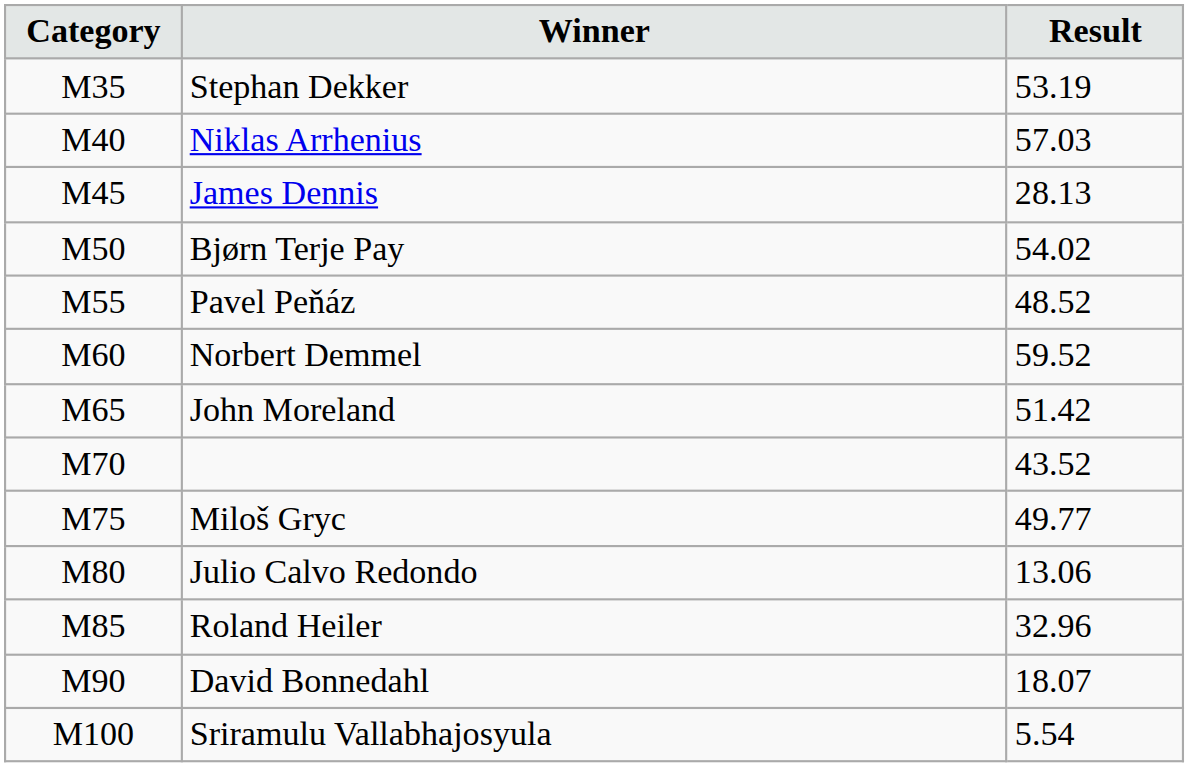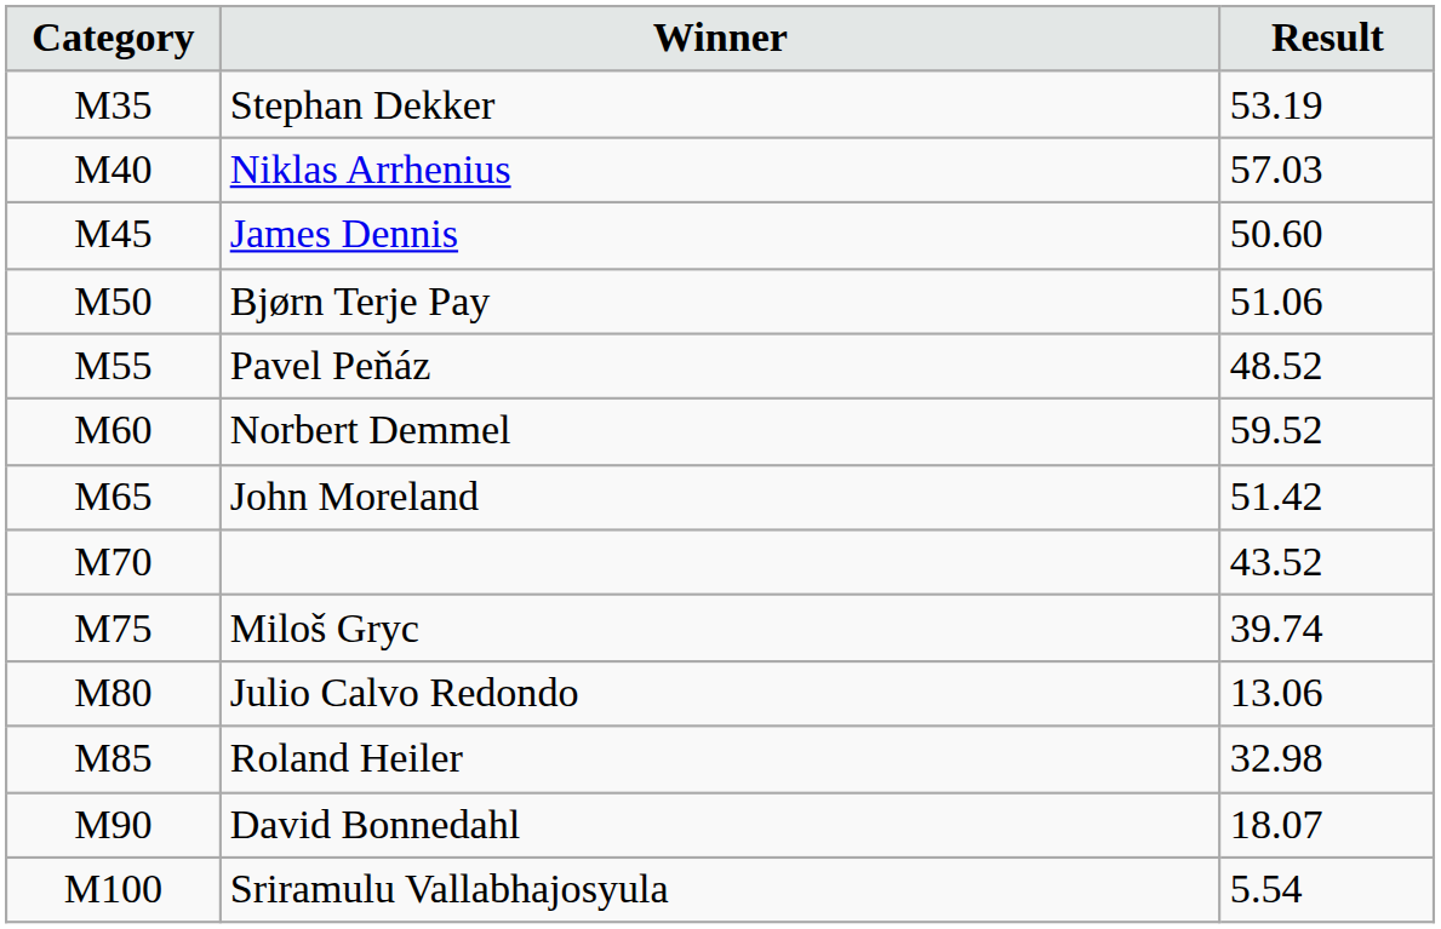James Dennis | Result: 28.13 -> 50.60
Bjørn Terje Pay | Result: 54.02 -> 51.06
Miloš Gryc | Result: 49.77 -> 39.74
Roland Heiler | Result: 32.96 -> 32.98
